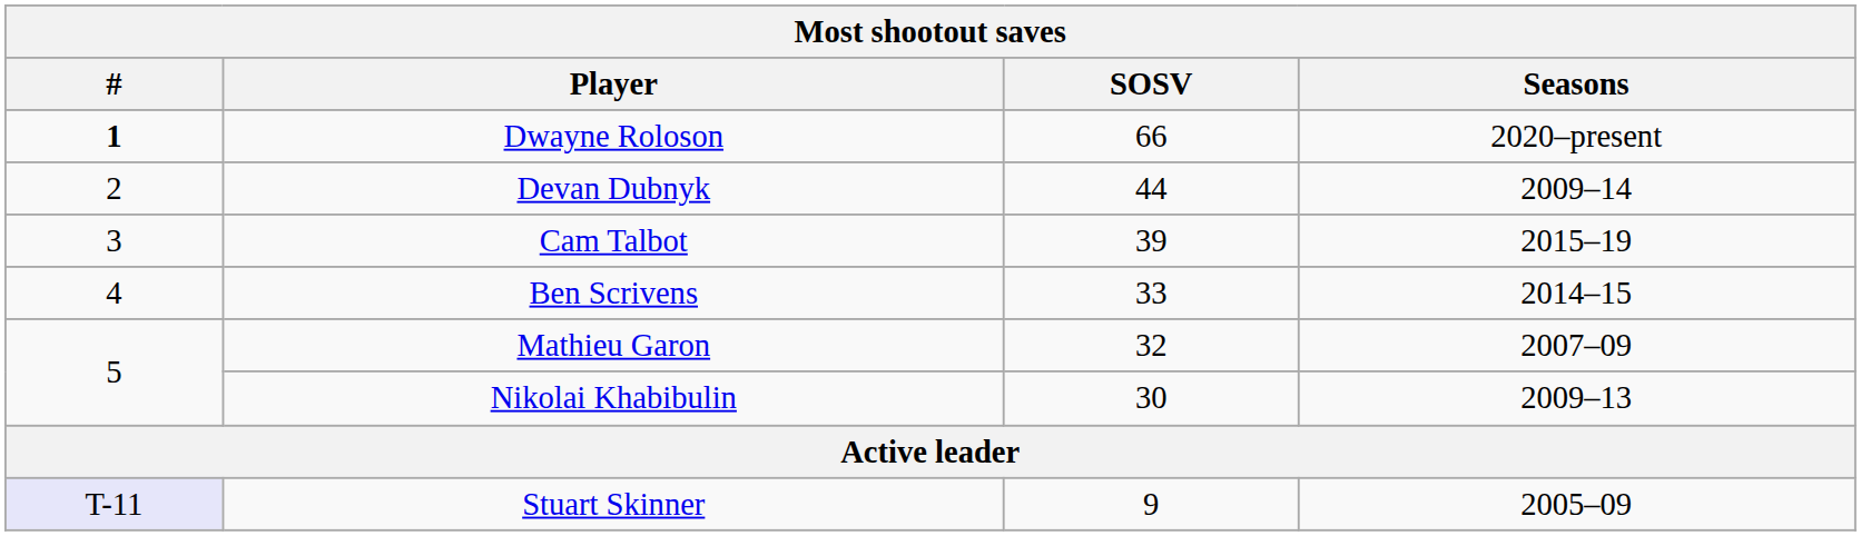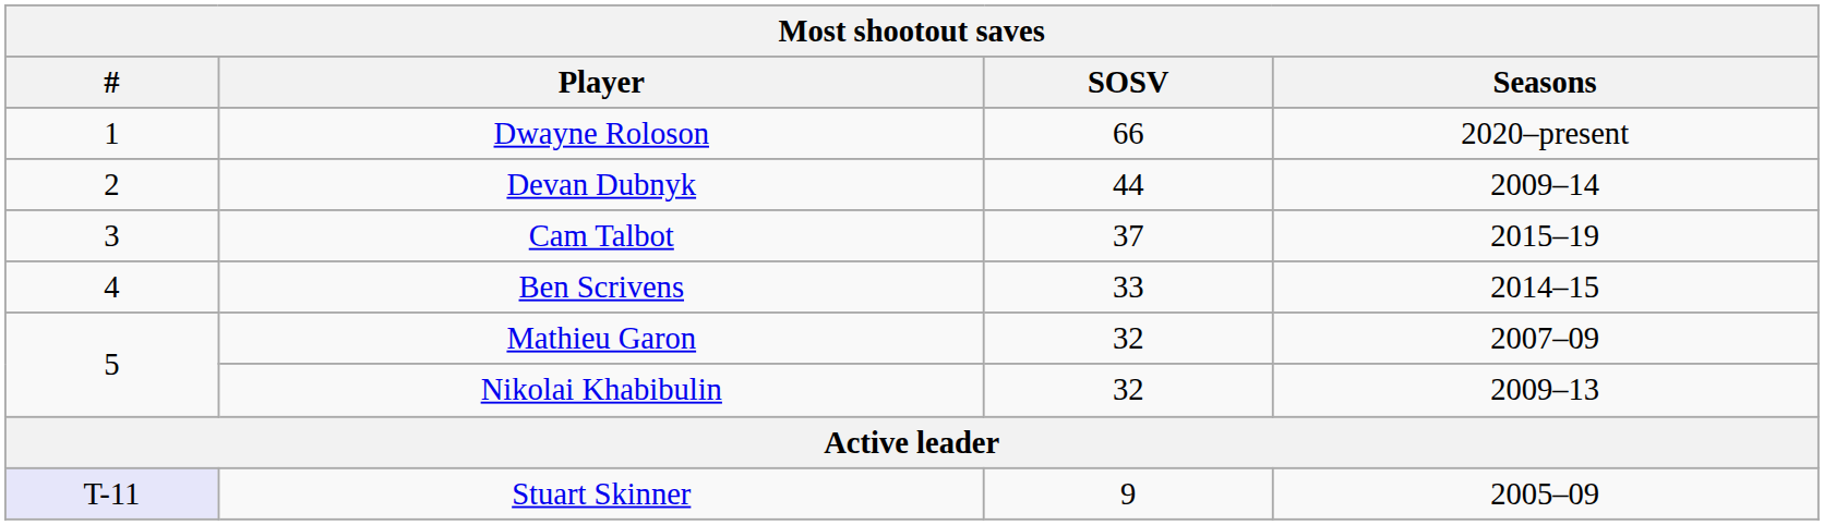Dwayne Roloson | #: bold -> normal
Cam Talbot | SOSV: 39 -> 37
Nikolai Khabibulin | SOSV: 30 -> 32
